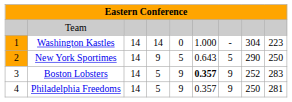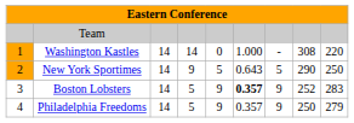Washington Kastles | column 8: 304 -> 308
Washington Kastles | column 9: 223 -> 220
Philadelphia Freedoms | column 9: 281 -> 279
